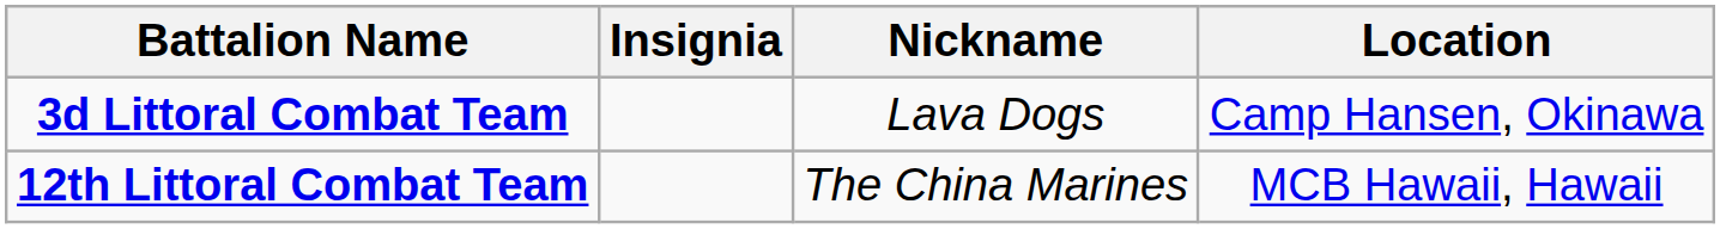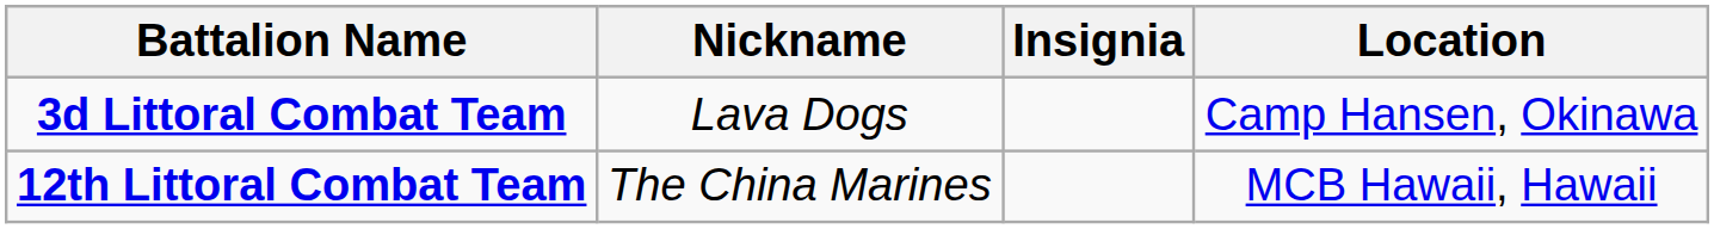columns swapped: Insignia <-> Nickname
